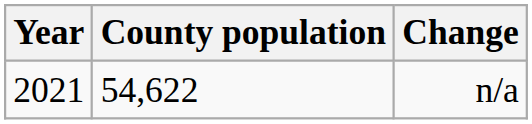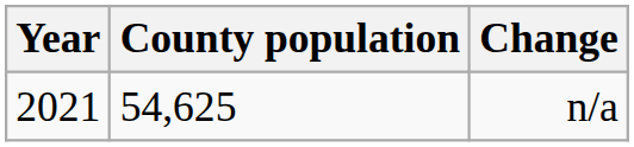n/a | County population: 54,622 -> 54,625
